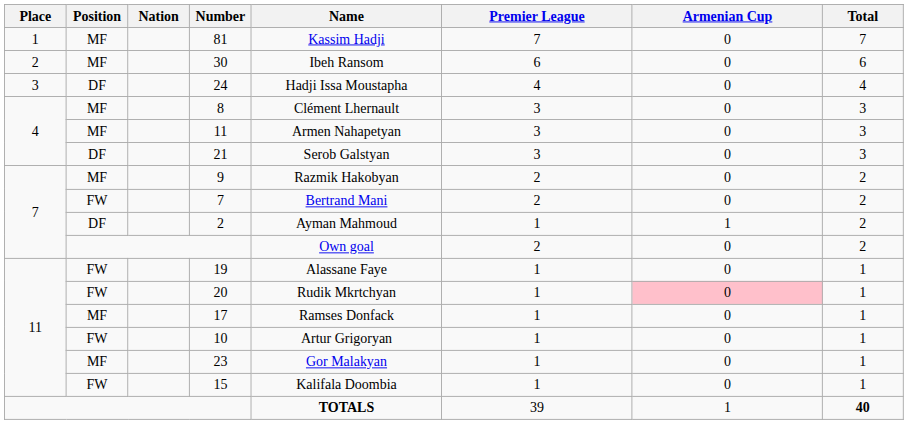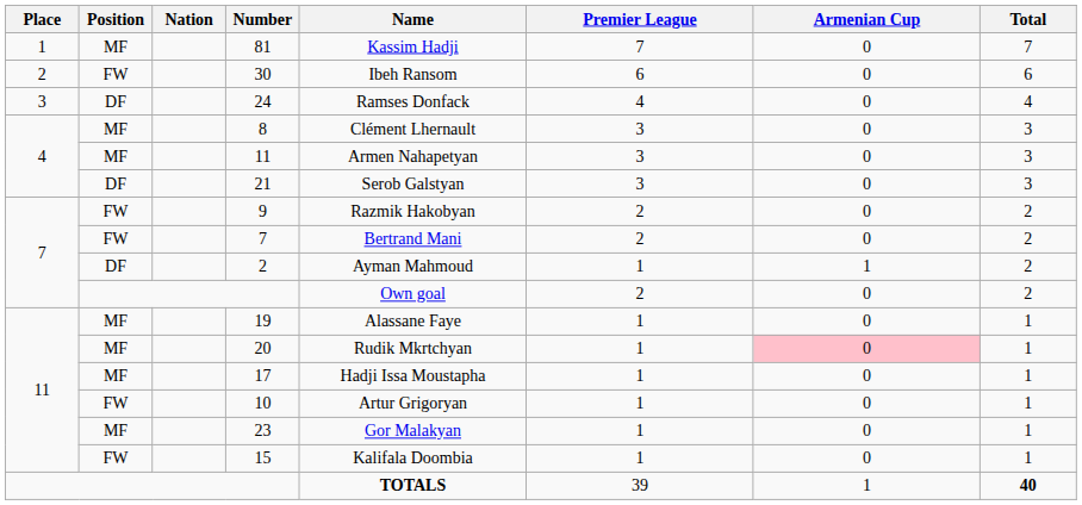30 | Position: MF -> FW
24 | Name: Hadji Issa Moustapha -> Ramses Donfack
9 | Position: MF -> FW
19 | Position: FW -> MF
20 | Position: FW -> MF
17 | Name: Ramses Donfack -> Hadji Issa Moustapha
